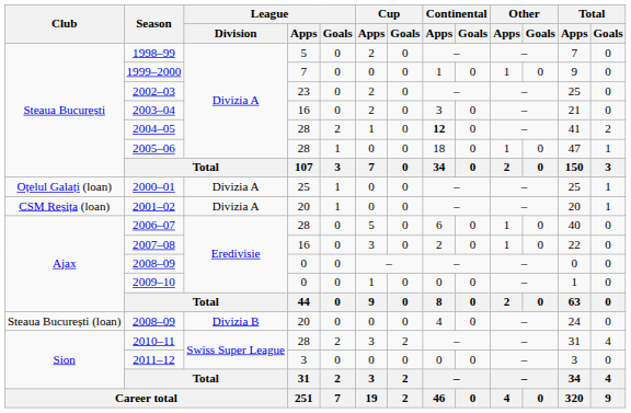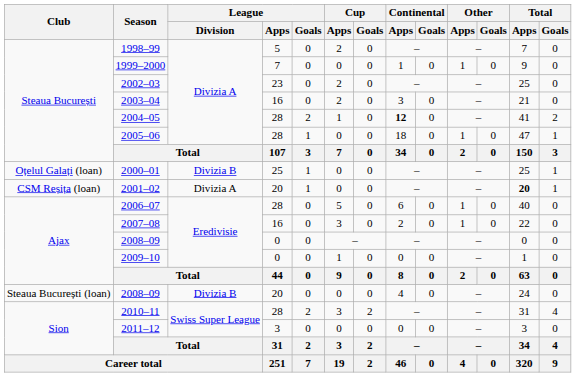2000–01 | League / Division: Divizia A -> Divizia B
2001–02 | Total / Apps: normal -> bold
